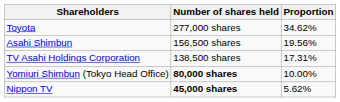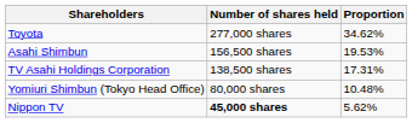Asahi Shimbun | Proportion: 19.56% -> 19.53%
Yomiuri Shimbun (Tokyo Head Office) | Number of shares held: bold -> normal
Yomiuri Shimbun (Tokyo Head Office) | Proportion: 10.00% -> 10.48%
